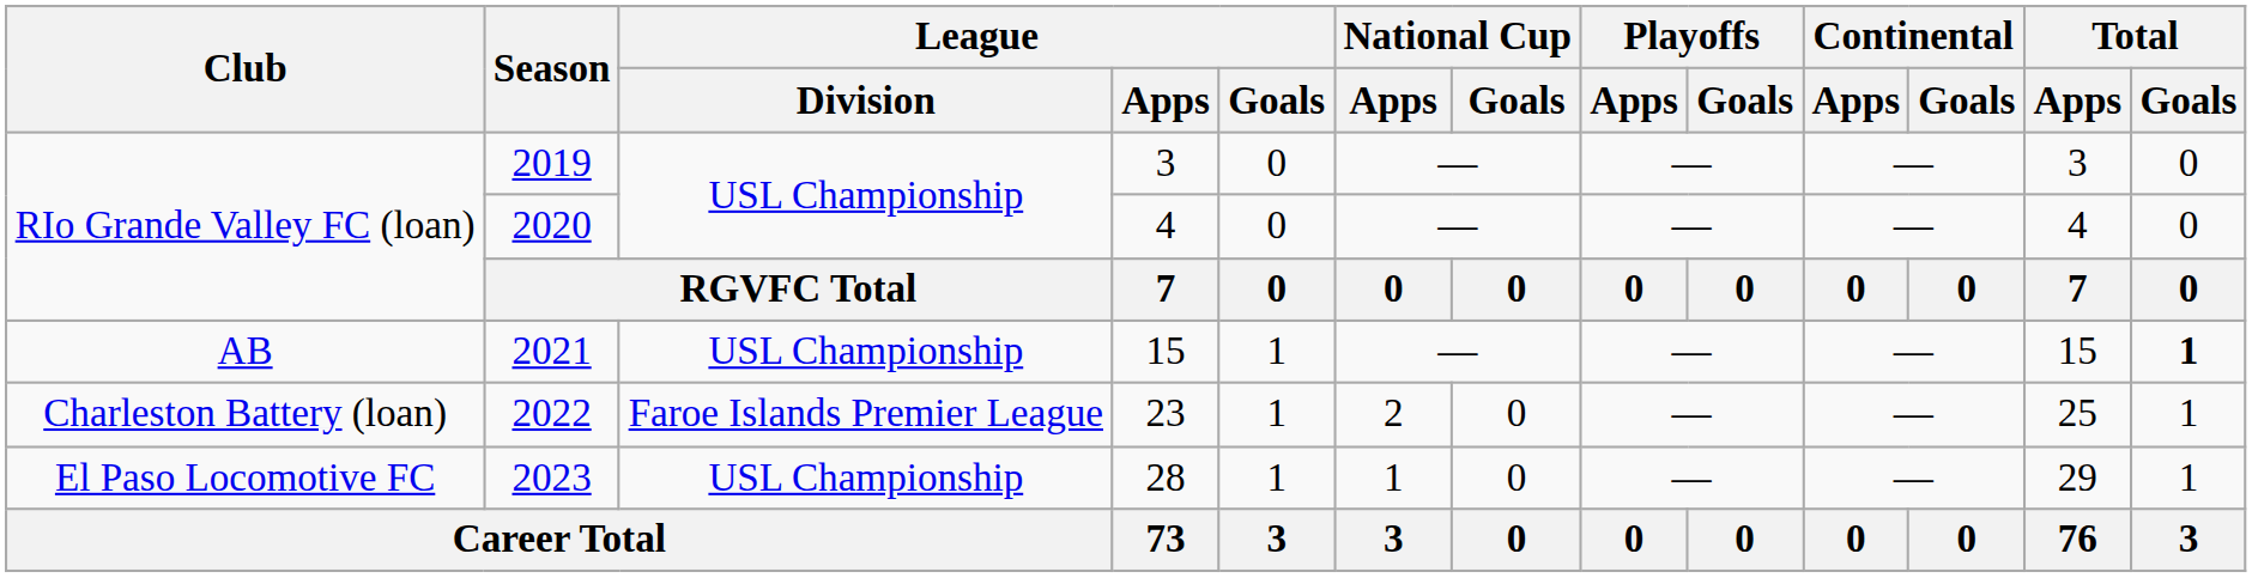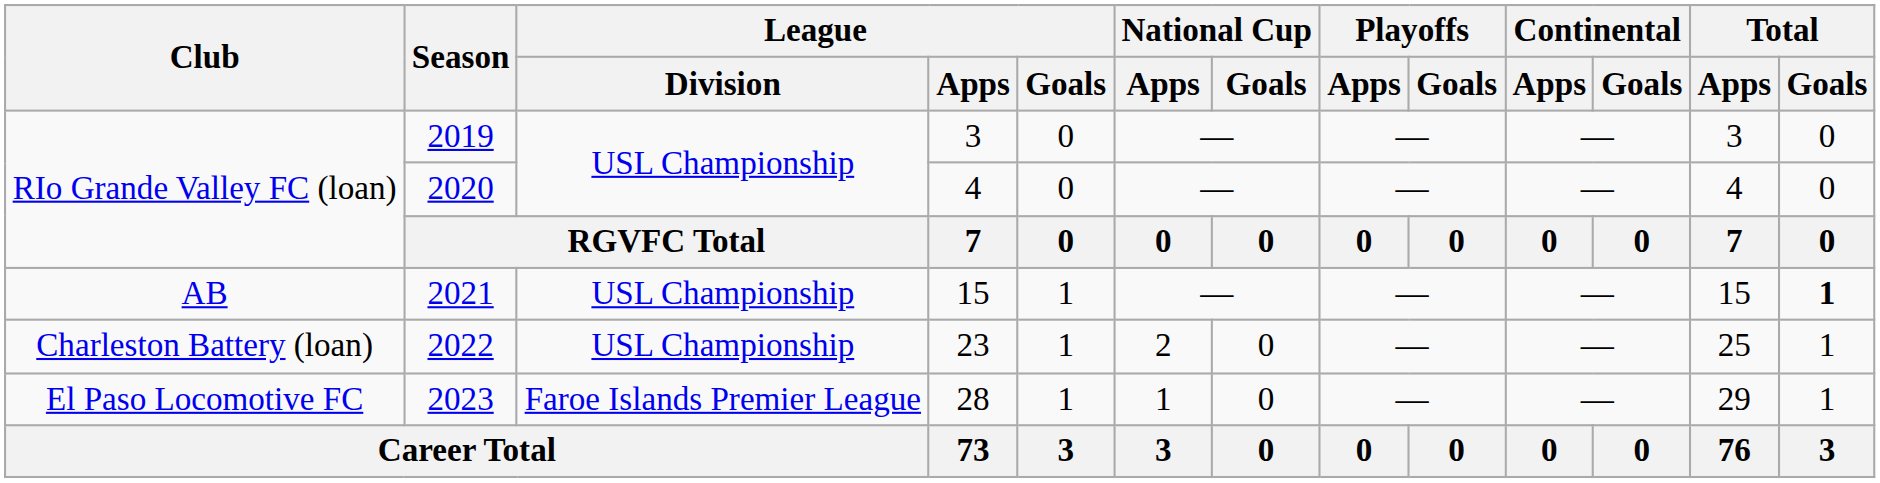2022 | League / Division: Faroe Islands Premier League -> USL Championship
2023 | League / Division: USL Championship -> Faroe Islands Premier League
